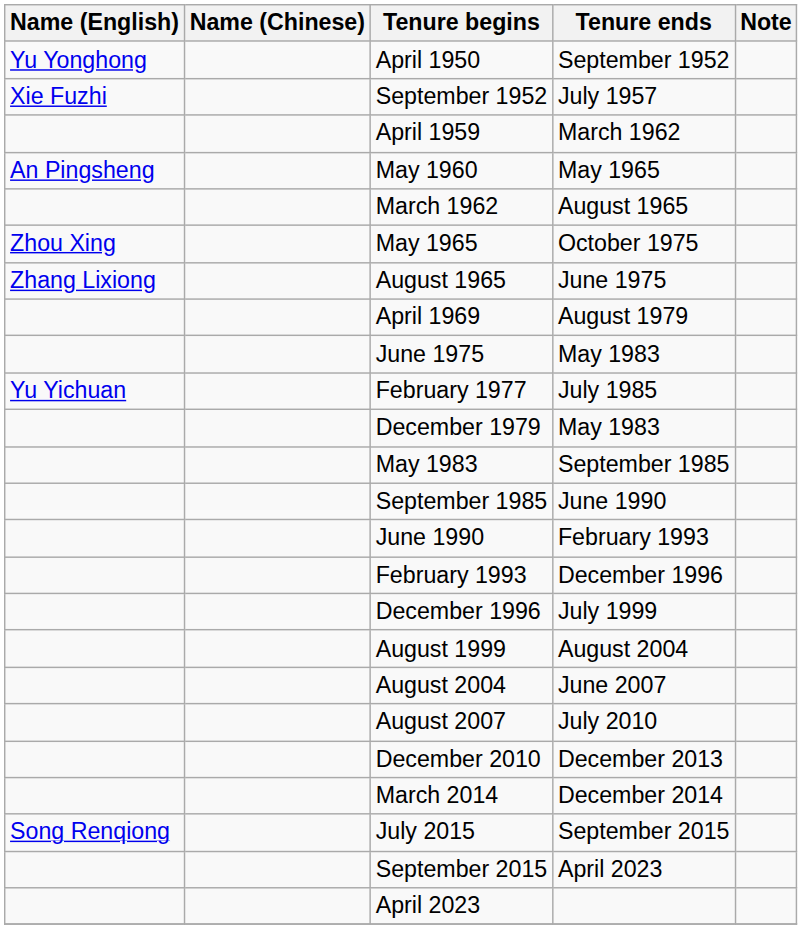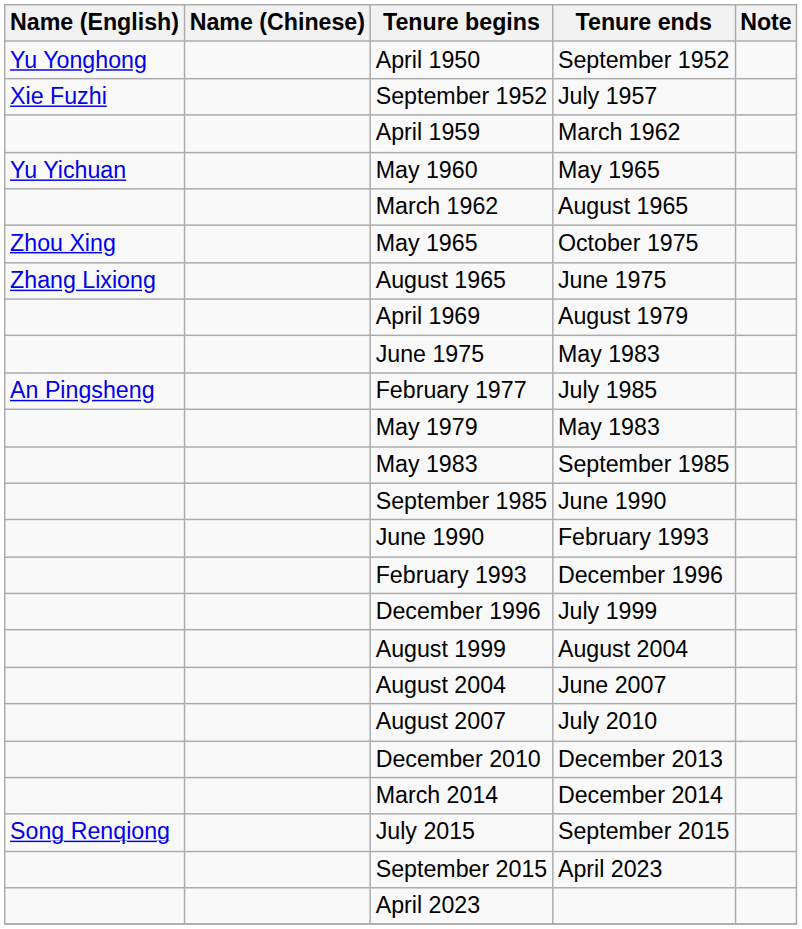May 1960 | Name (English): An Pingsheng -> Yu Yichuan
February 1977 | Name (English): Yu Yichuan -> An Pingsheng
+ row: May 1979 | May 1983
- row: December 1979 | May 1983
